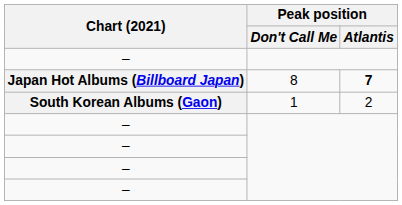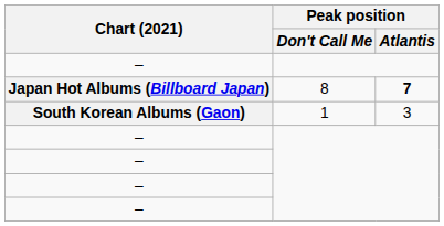South Korean Albums (Gaon) | Peak position / Atlantis: 2 -> 3
